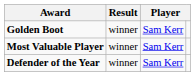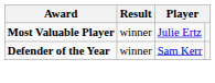- row: Golden Boot | winner | Sam Kerr
Most Valuable Player | column 3: Sam Kerr -> Julie Ertz
